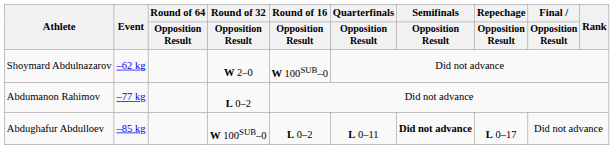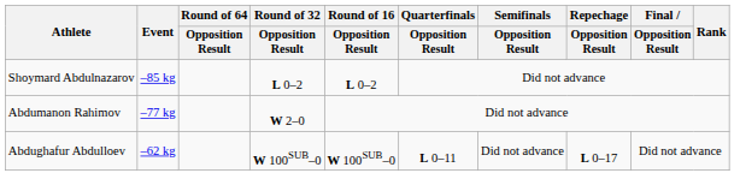Shoymard Abdulnazarov | Event: –62 kg -> –85 kg
Shoymard Abdulnazarov | Round of 32 / Opposition Result: W 2–0 -> L 0–2
Shoymard Abdulnazarov | Round of 16 / Opposition Result: W 100SUB–0 -> L 0–2
Abdumanon Rahimov | Round of 32 / Opposition Result: L 0–2 -> W 2–0
Abdughafur Abdulloev | Event: –85 kg -> –62 kg
Abdughafur Abdulloev | Round of 16 / Opposition Result: L 0–2 -> W 100SUB–0
Abdughafur Abdulloev | Semifinals / Opposition Result: bold -> normal
